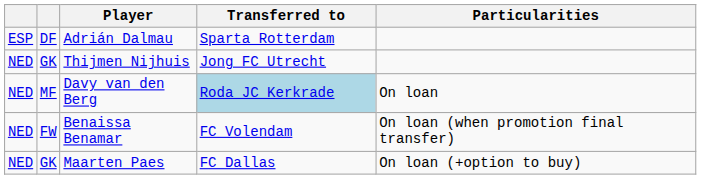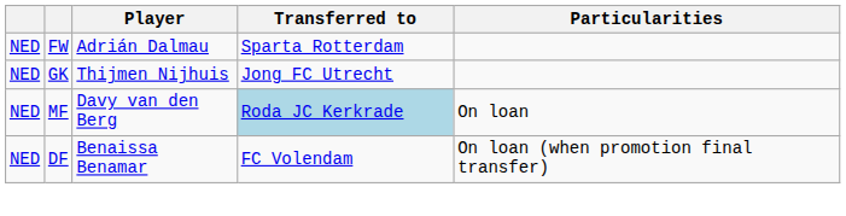Adrián Dalmau | column 1: ESP -> NED
Adrián Dalmau | column 2: DF -> FW
Benaissa Benamar | column 2: FW -> DF
- row: NED | GK | Maarten Paes | FC Dallas | On loan (+option to buy)
